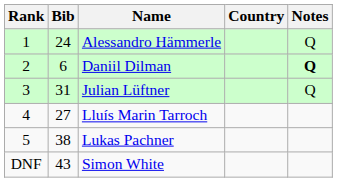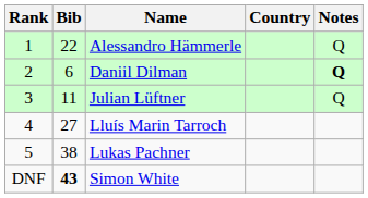Alessandro Hämmerle | Bib: 24 -> 22
Julian Lüftner | Bib: 31 -> 11
Simon White | Bib: normal -> bold
